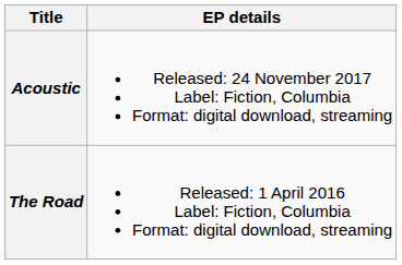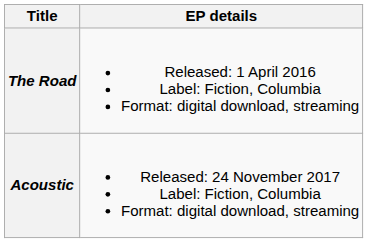rows swapped: The Road <-> Acoustic
